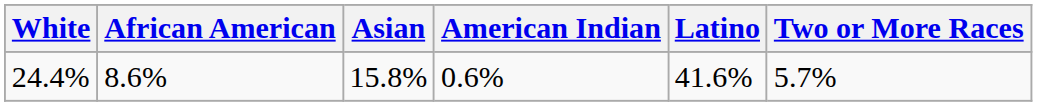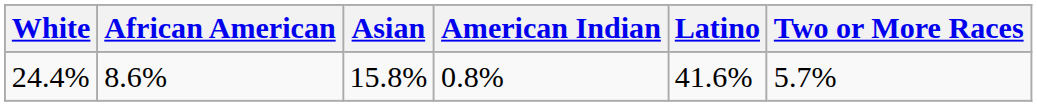24.4% | American Indian: 0.6% -> 0.8%
